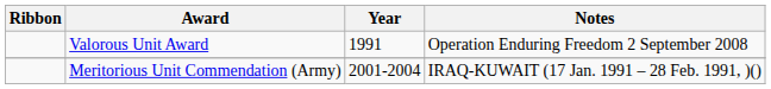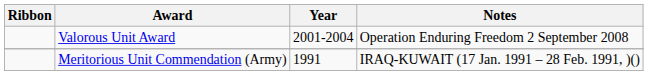Valorous Unit Award | Year: 1991 -> 2001-2004
Meritorious Unit Commendation (Army) | Year: 2001-2004 -> 1991
